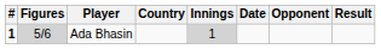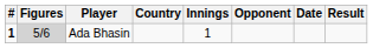columns swapped: Opponent <-> Date
Ada Bhasin | Innings: lightgrey background -> no background
